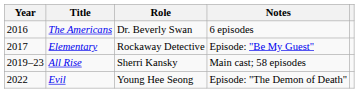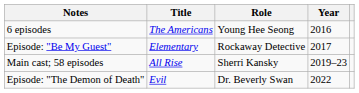columns swapped: Year <-> Notes
The Americans | Role: Dr. Beverly Swan -> Young Hee Seong
Evil | Role: Young Hee Seong -> Dr. Beverly Swan
